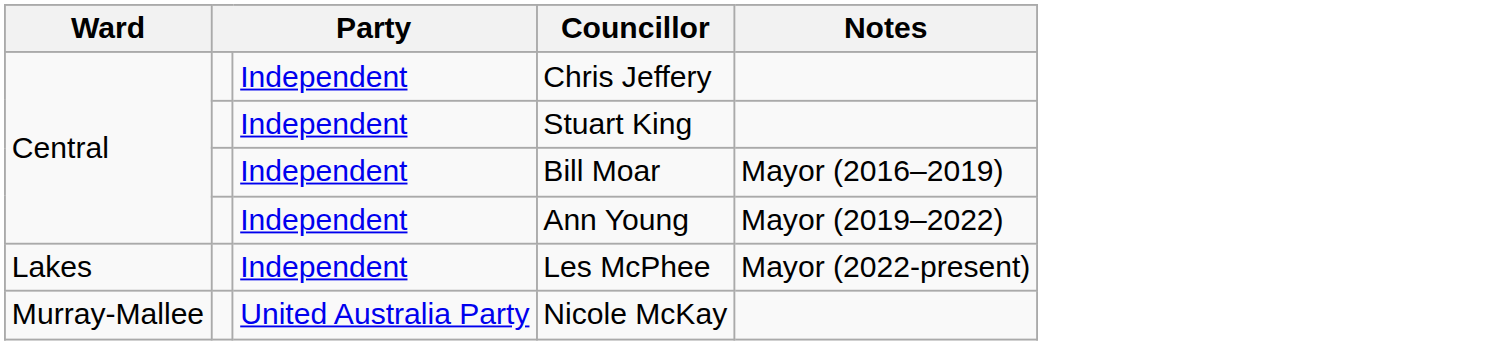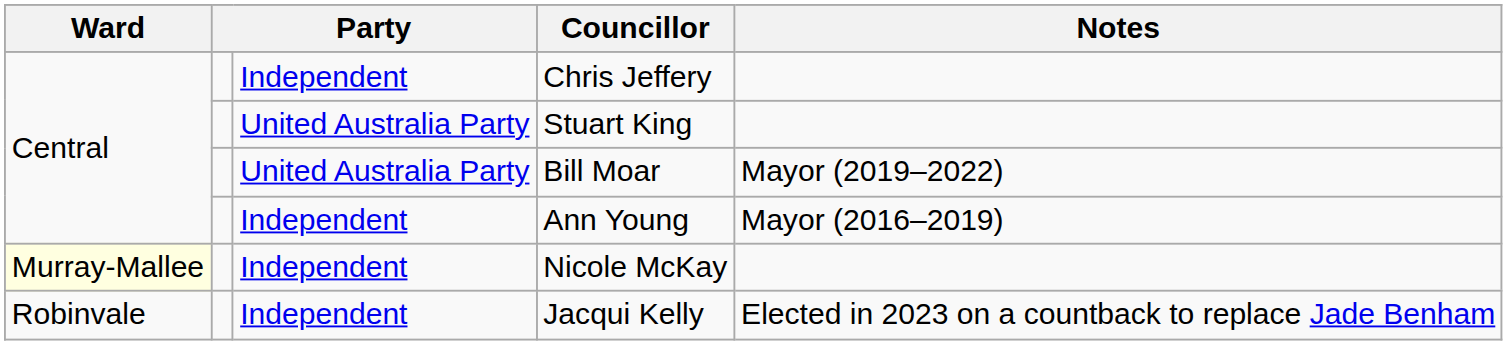Stuart King | column 3: Independent -> United Australia Party
Bill Moar | column 3: Independent -> United Australia Party
Bill Moar | Notes: Mayor (2016–2019) -> Mayor (2019–2022)
Ann Young | Notes: Mayor (2019–2022) -> Mayor (2016–2019)
- row: Lakes | Independent | Les McPhee | Mayor (2022-present)
Nicole McKay | Ward: no background -> lightyellow background
Nicole McKay | column 3: United Australia Party -> Independent
+ row: Robinvale | Independent | Jacqui Kelly | Elected in 2023 on a countback to replace Jade Benham
